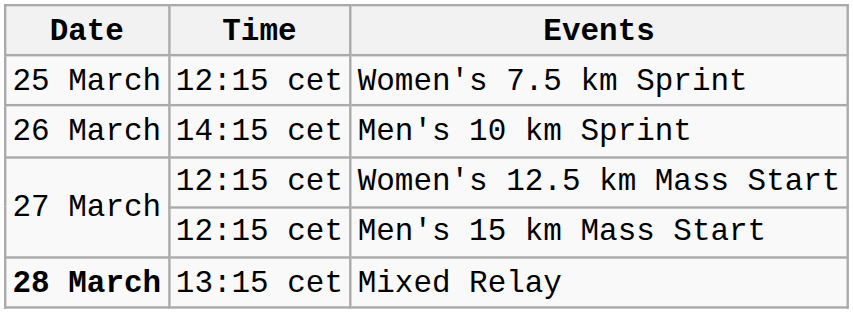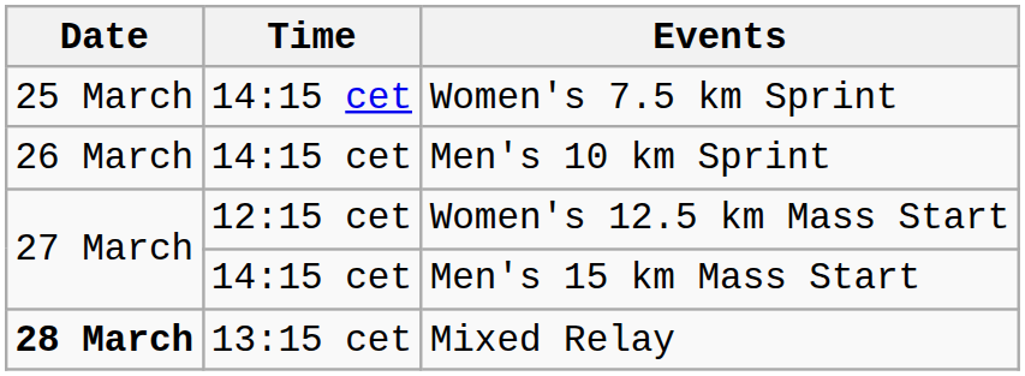Women's 7.5 km Sprint | Time: 12:15 cet -> 14:15 cet
Men's 15 km Mass Start | Time: 12:15 cet -> 14:15 cet
